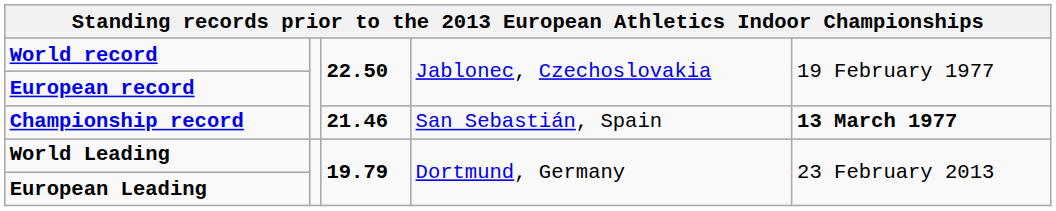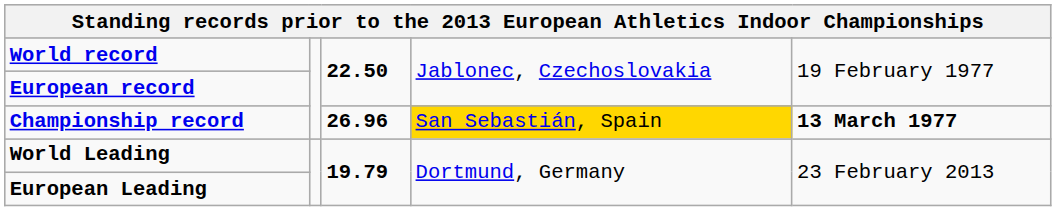Championship record | column 3: 21.46 -> 26.96
Championship record | column 4: no background -> gold background
